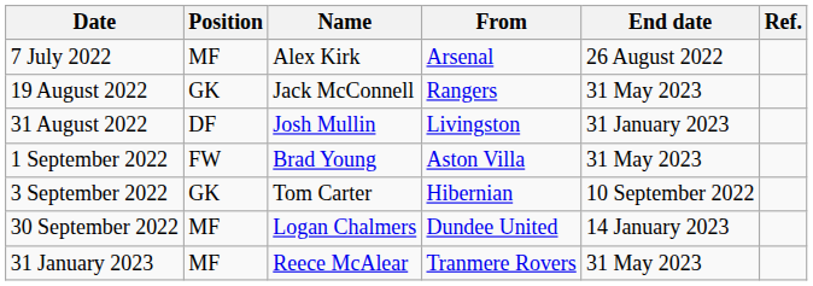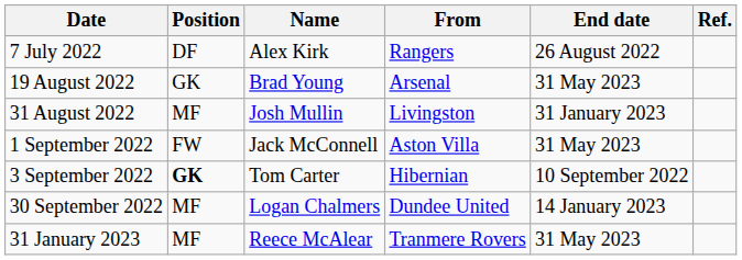7 July 2022 | Position: MF -> DF
7 July 2022 | From: Arsenal -> Rangers
19 August 2022 | Name: Jack McConnell -> Brad Young
19 August 2022 | From: Rangers -> Arsenal
31 August 2022 | Position: DF -> MF
1 September 2022 | Name: Brad Young -> Jack McConnell
3 September 2022 | Position: normal -> bold
